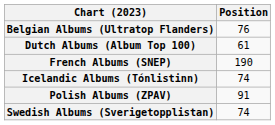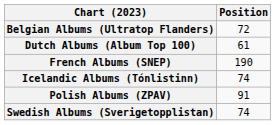Belgian Albums (Ultratop Flanders) | Position: 76 -> 72
